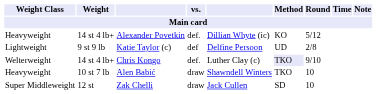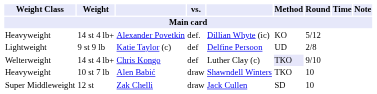Chris Kongo | vs.: def. -> def
